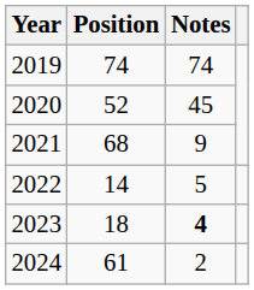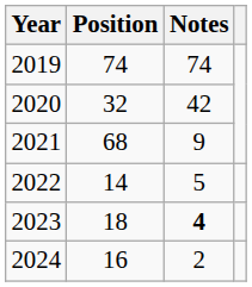2020 | Position: 52 -> 32
2020 | Notes: 45 -> 42
2024 | Position: 61 -> 16
